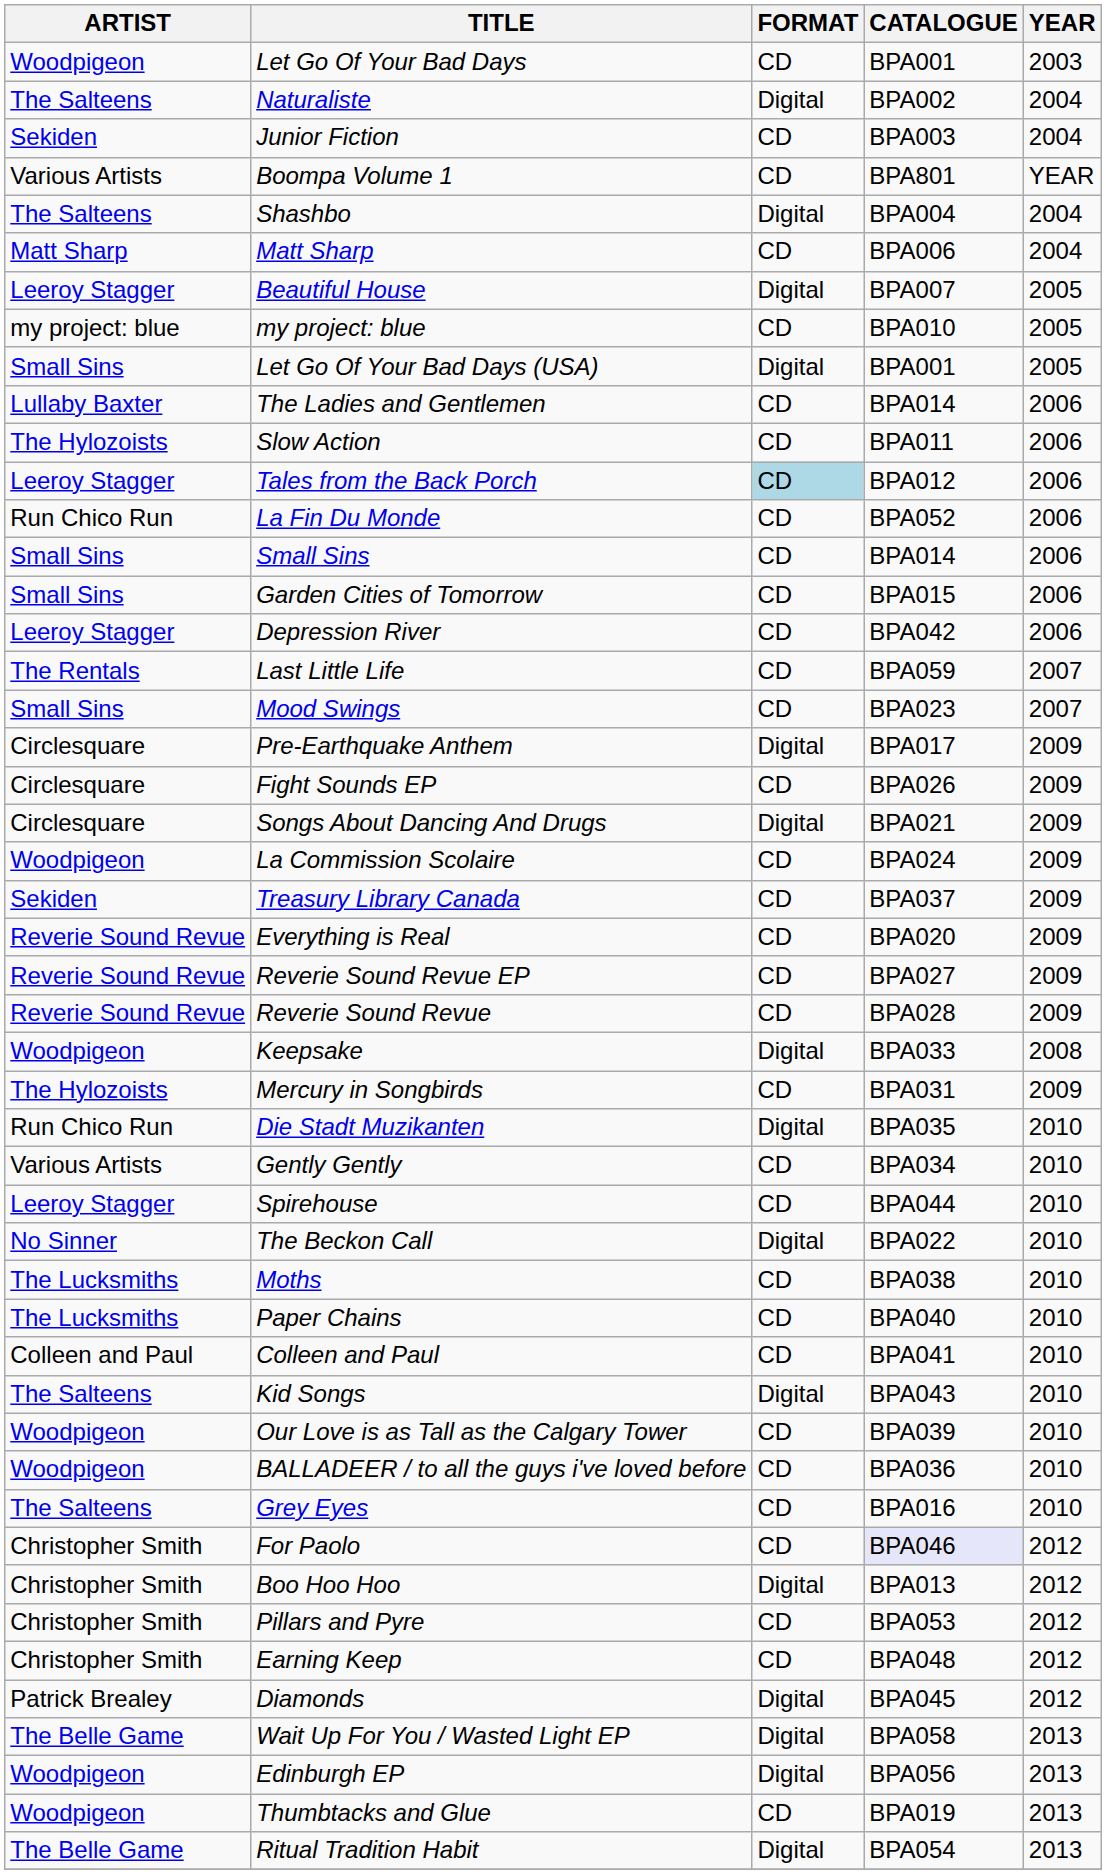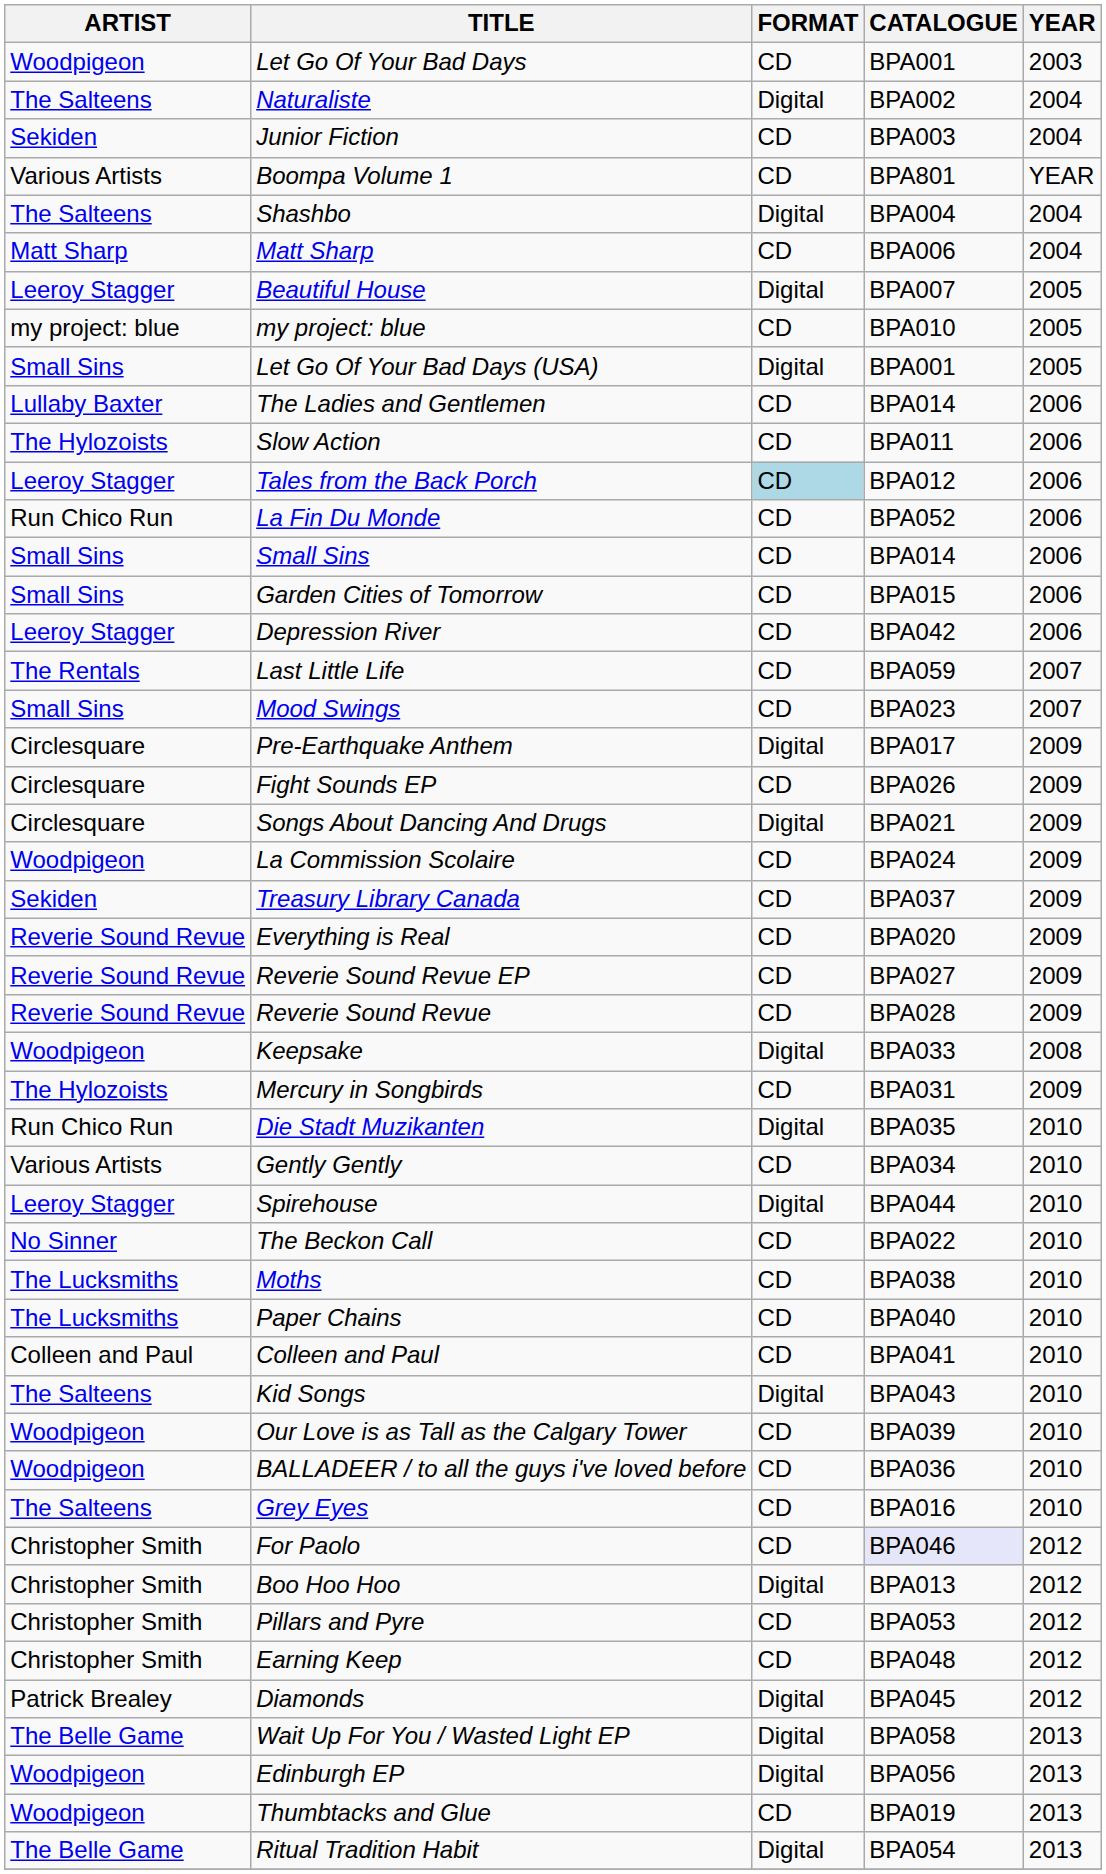Spirehouse | FORMAT: CD -> Digital
The Beckon Call | FORMAT: Digital -> CD
